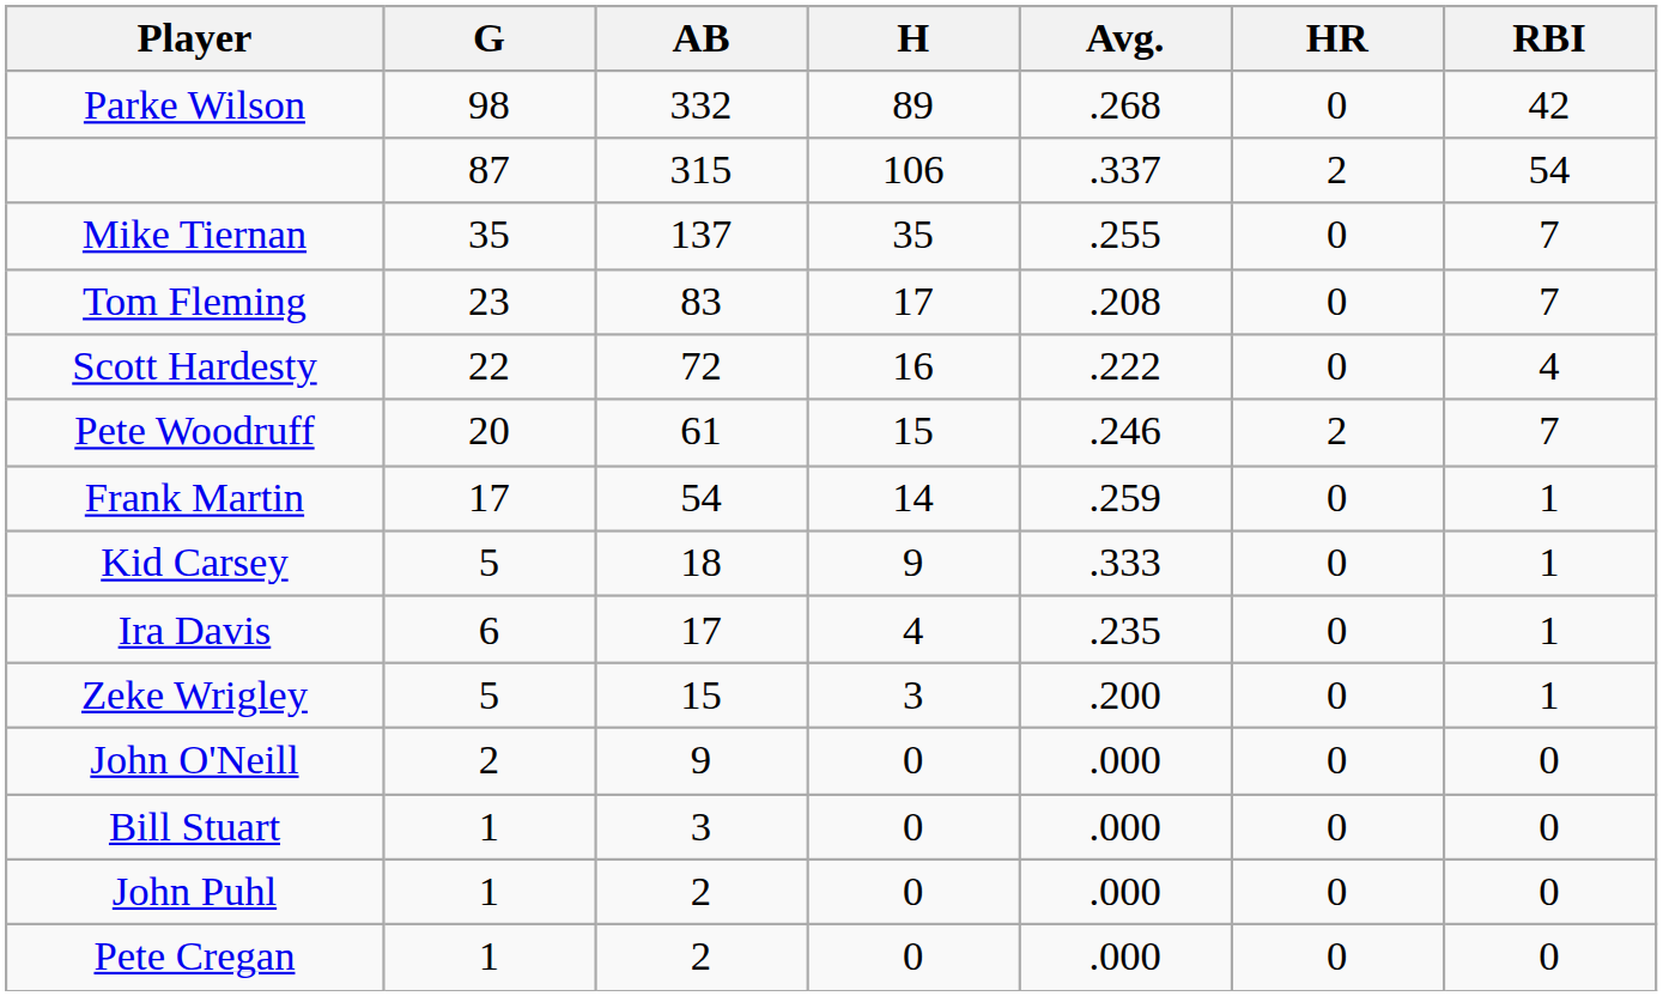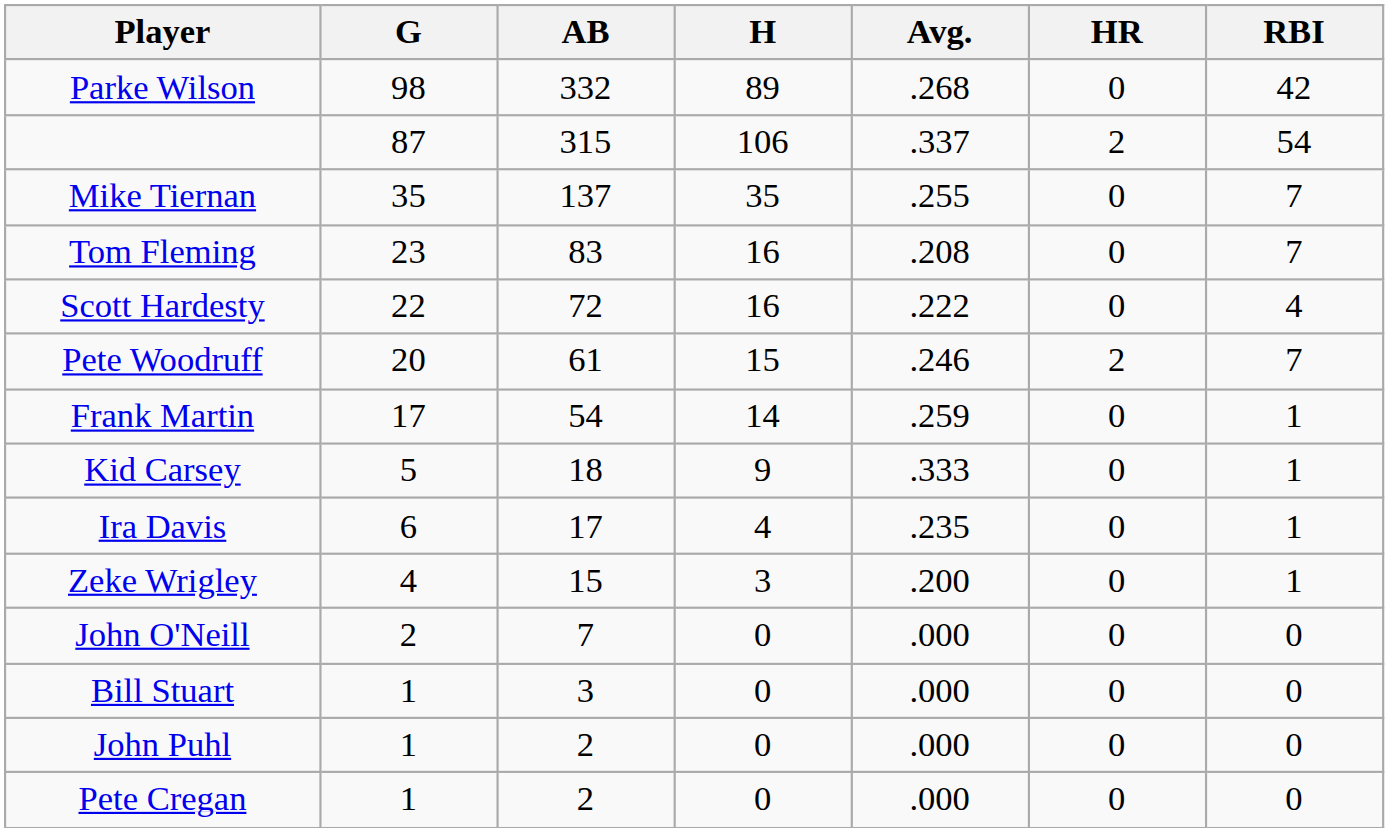Tom Fleming | H: 17 -> 16
Zeke Wrigley | G: 5 -> 4
John O'Neill | AB: 9 -> 7
